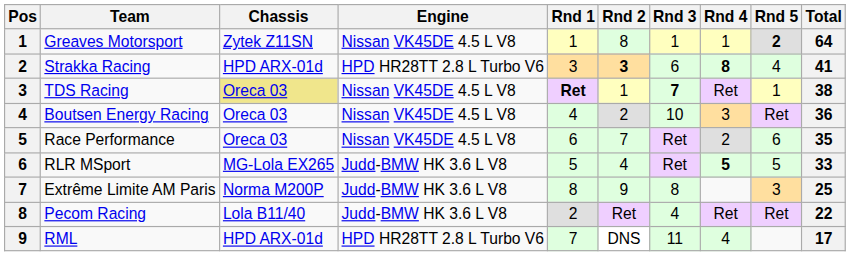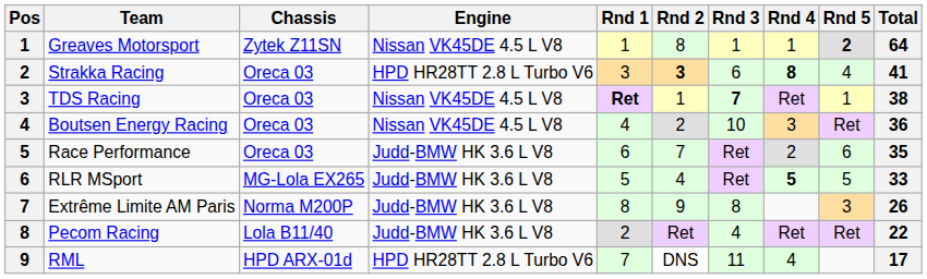Strakka Racing | Chassis: HPD ARX-01d -> Oreca 03
TDS Racing | Chassis: khaki background -> no background
Race Performance | Engine: Nissan VK45DE 4.5 L V8 -> Judd-BMW HK 3.6 L V8
Extrême Limite AM Paris | Total: 25 -> 26
